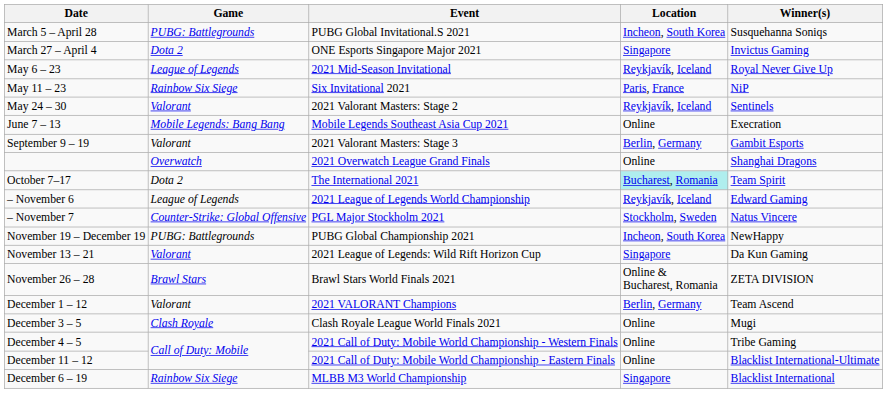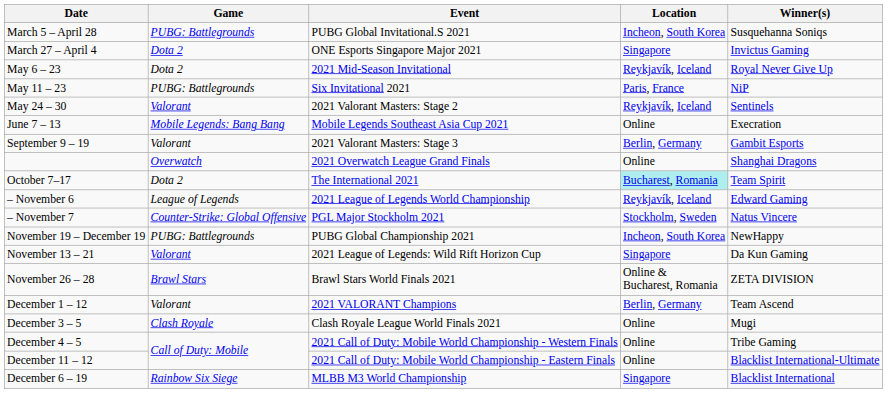May 6 – 23 | Game: League of Legends -> Dota 2
May 11 – 23 | Game: Rainbow Six Siege -> PUBG: Battlegrounds
